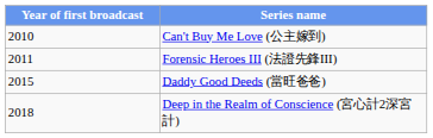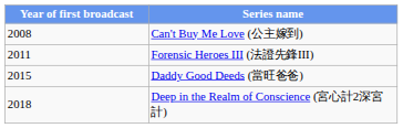Can't Buy Me Love (公主嫁到) | Year of first broadcast: 2010 -> 2008
